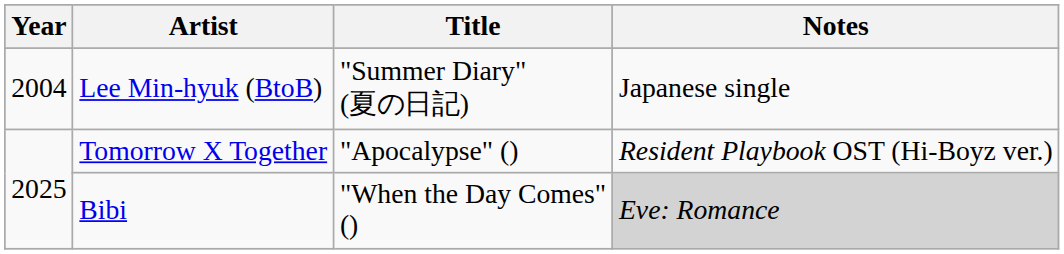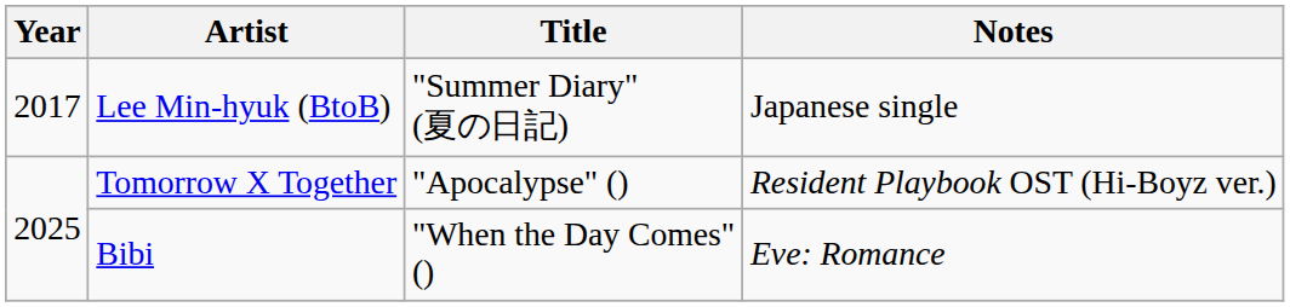Lee Min-hyuk (BtoB) | Year: 2004 -> 2017
Bibi | Notes: lightgrey background -> no background
